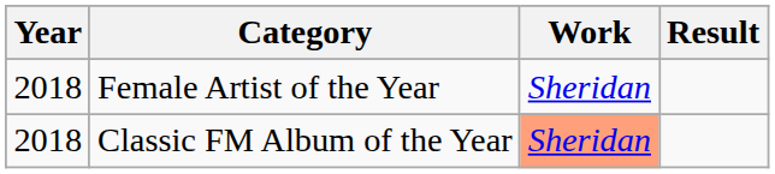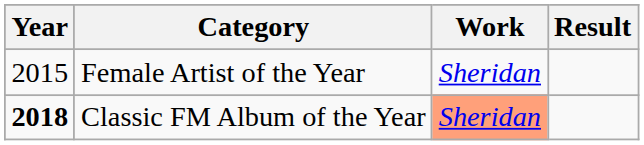Female Artist of the Year | Year: 2018 -> 2015
Classic FM Album of the Year | Year: normal -> bold
